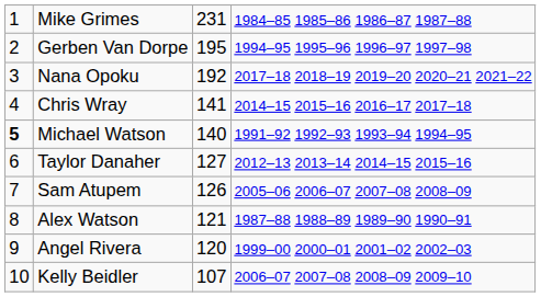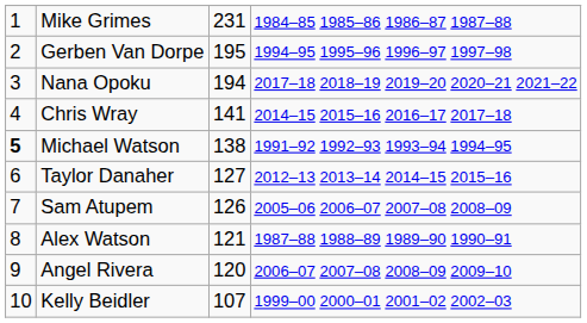Nana Opoku | column 3: 192 -> 194
Michael Watson | column 3: 140 -> 138
Angel Rivera | column 4: 1999–00 2000–01 2001–02 2002–03 -> 2006–07 2007–08 2008–09 2009–10
Kelly Beidler | column 4: 2006–07 2007–08 2008–09 2009–10 -> 1999–00 2000–01 2001–02 2002–03
